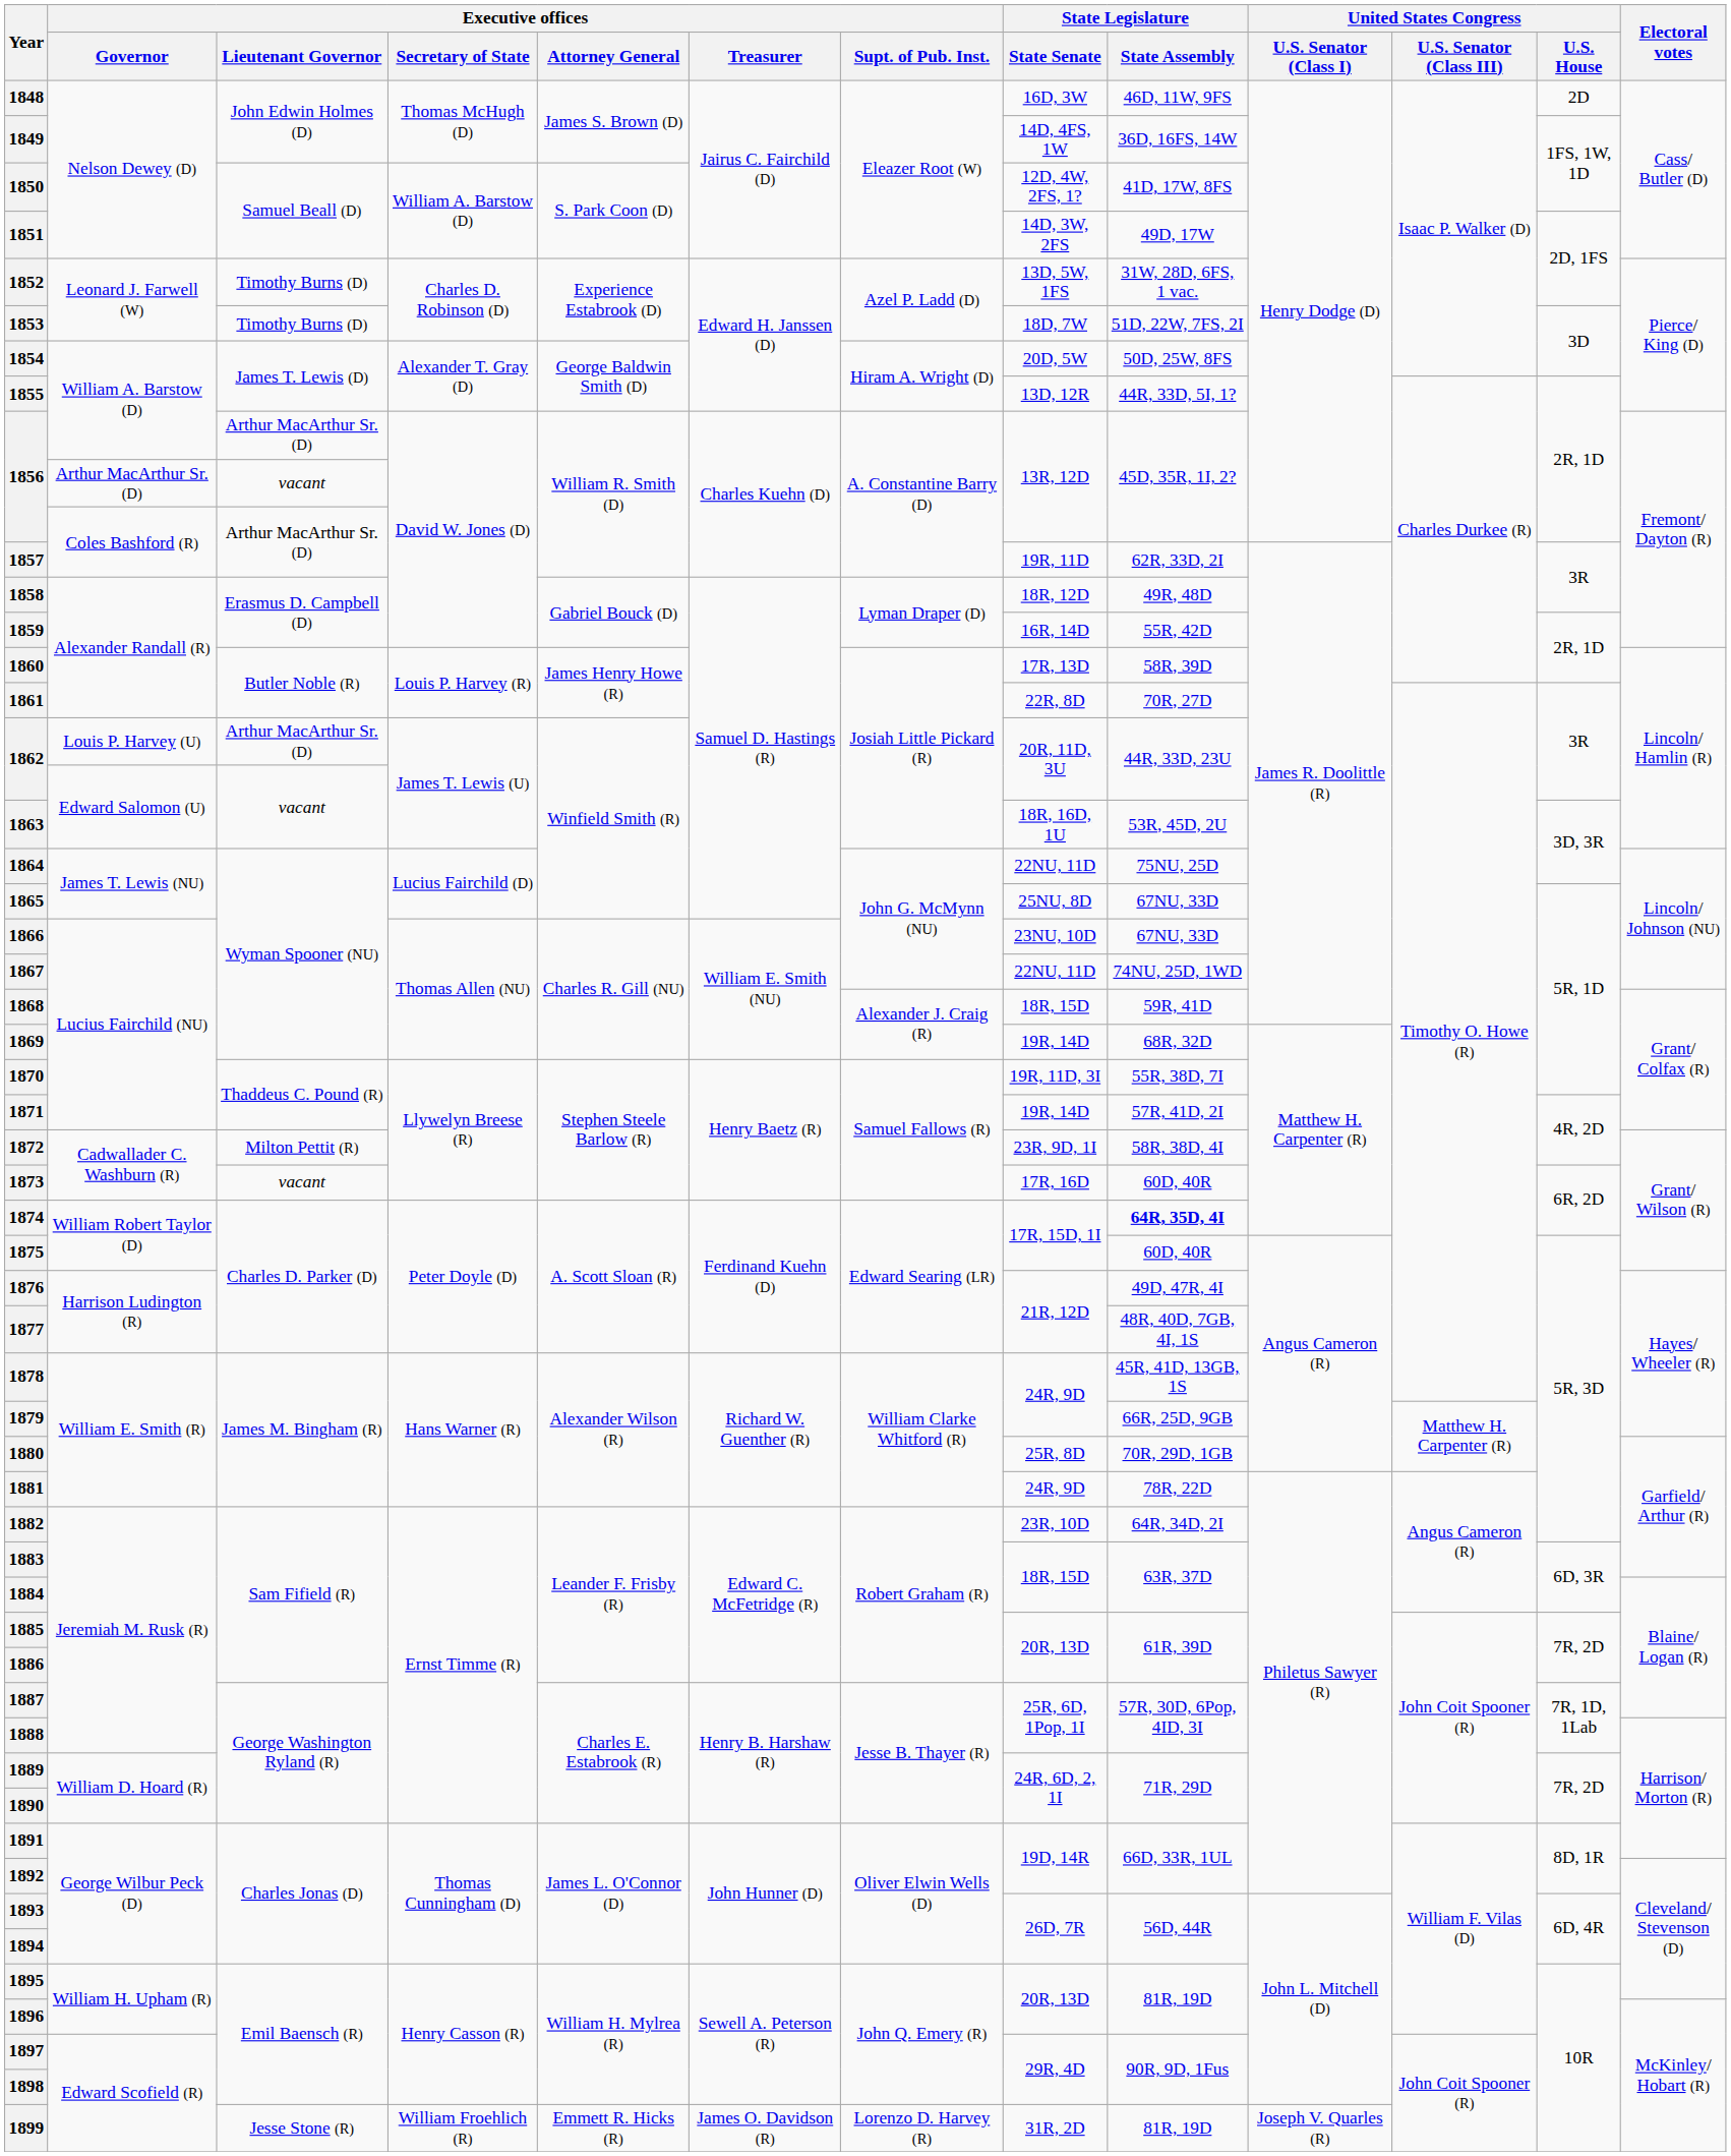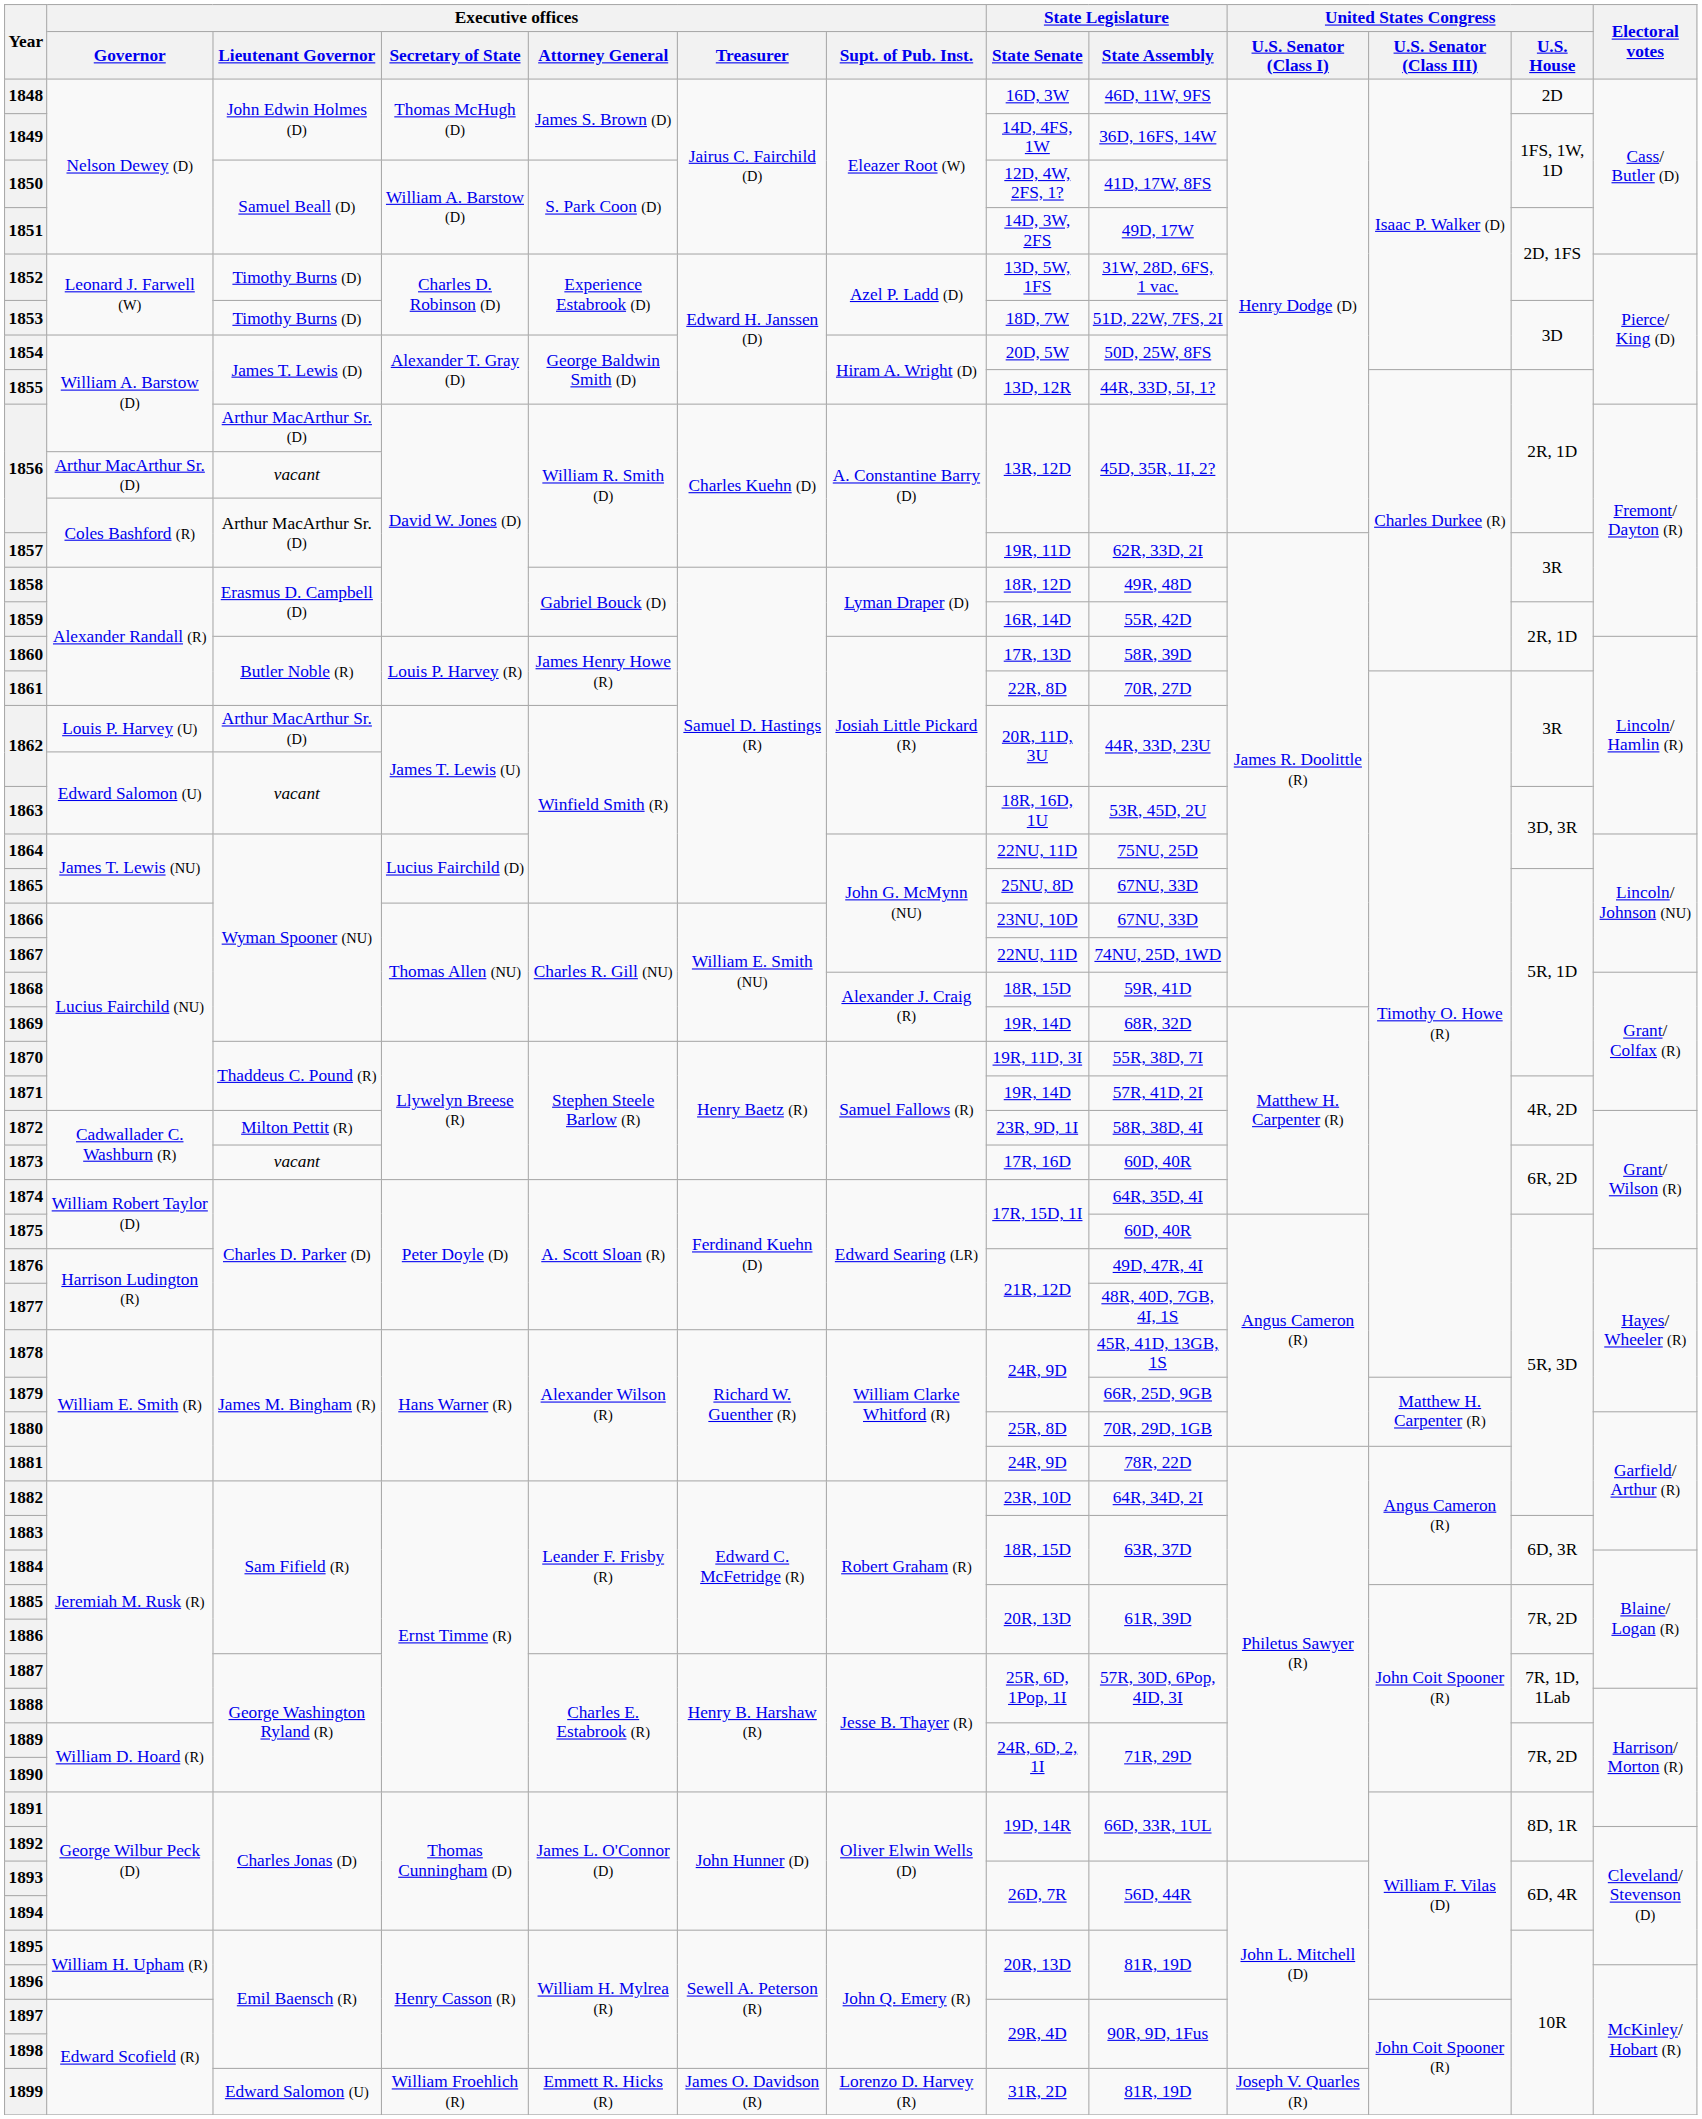1874 | State Legislature / State Assembly: bold -> normal
1899 | Executive offices / Lieutenant Governor: Jesse Stone (R) -> Edward Salomon (U)
